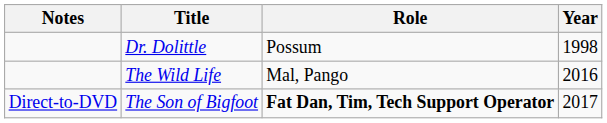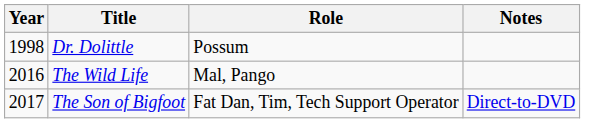columns swapped: Year <-> Notes
The Son of Bigfoot | Role: bold -> normal
